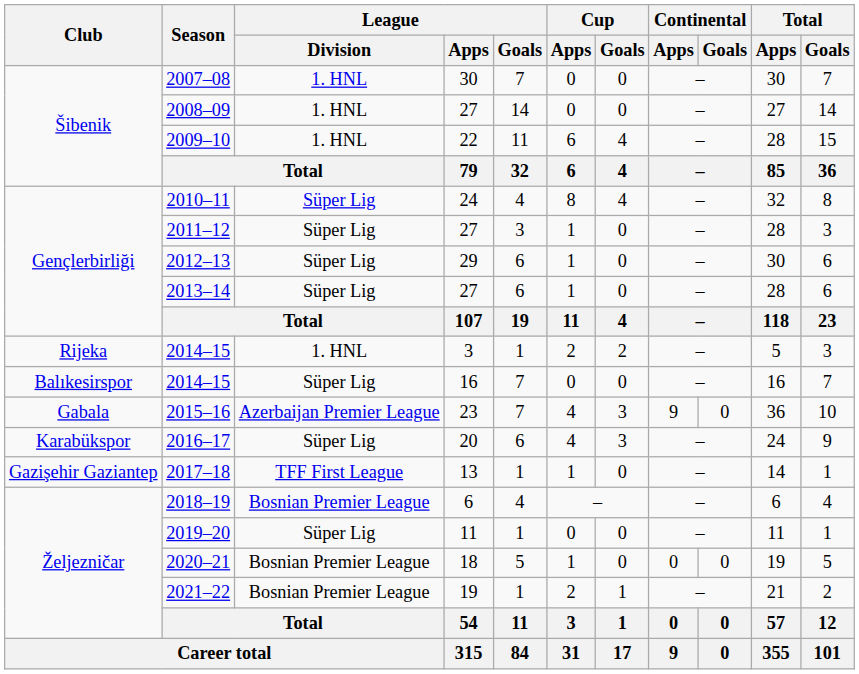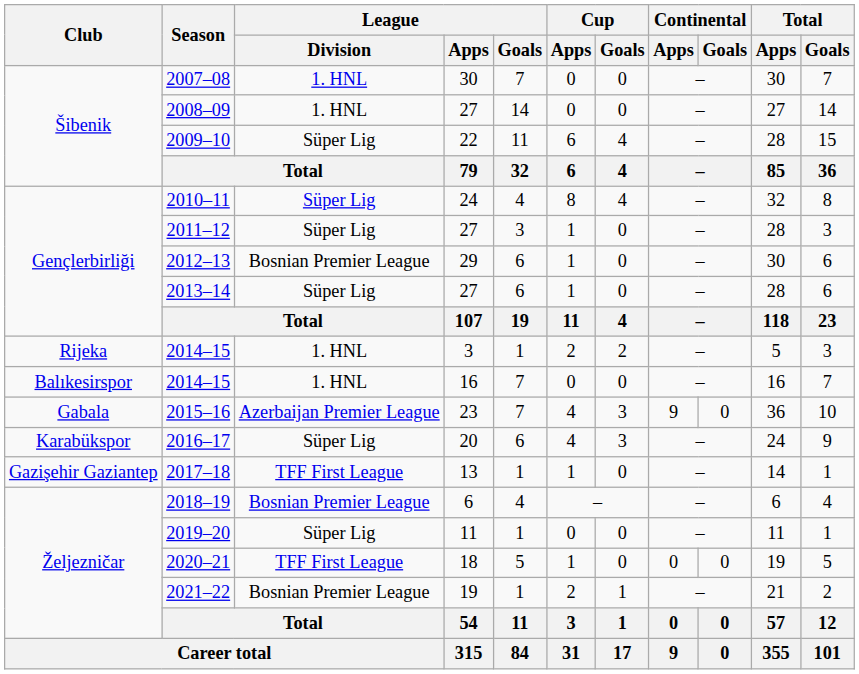2009–10 | League / Division: 1. HNL -> Süper Lig
2012–13 | League / Division: Süper Lig -> Bosnian Premier League
2014–15 / 16 | League / Division: Süper Lig -> 1. HNL
2020–21 | League / Division: Bosnian Premier League -> TFF First League
